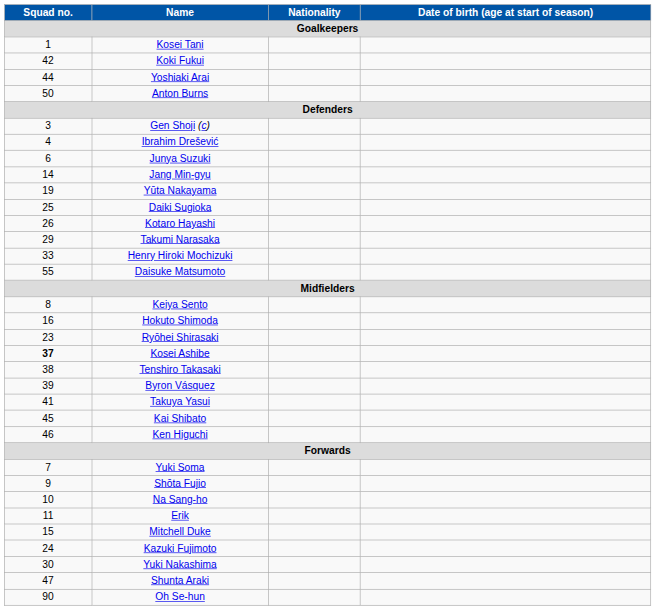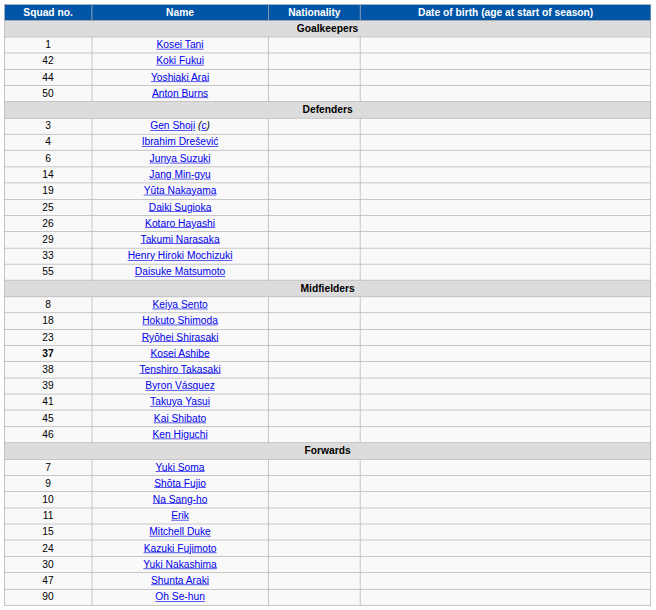Hokuto Shimoda | Squad no. / Goalkeepers: 16 -> 18
